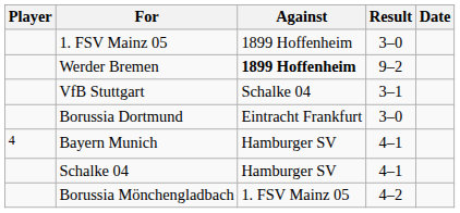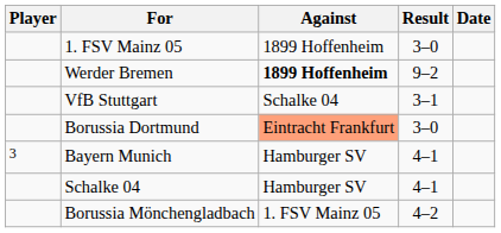Borussia Dortmund | Against: no background -> lightsalmon background
Bayern Munich | Player: 4 -> 3
